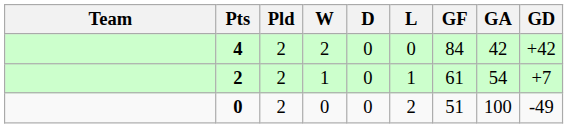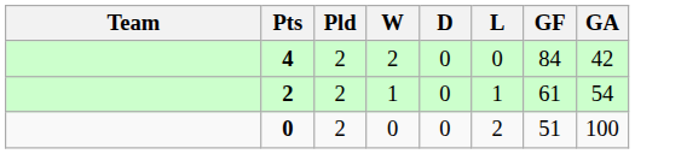- column: GD | +42 | +7 | -49
